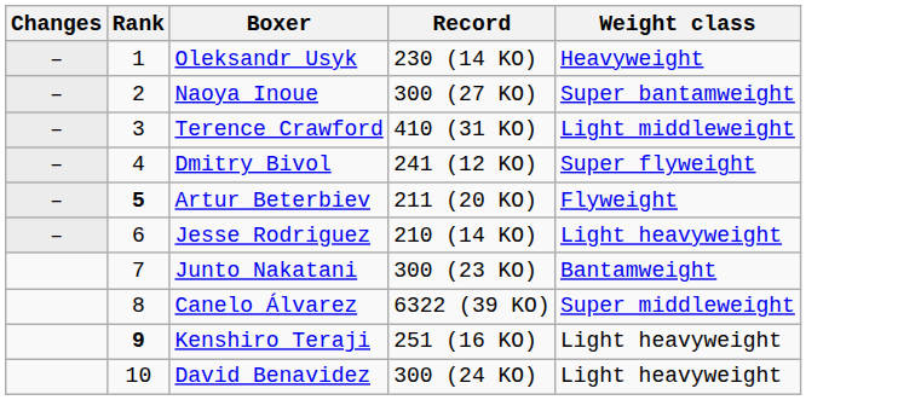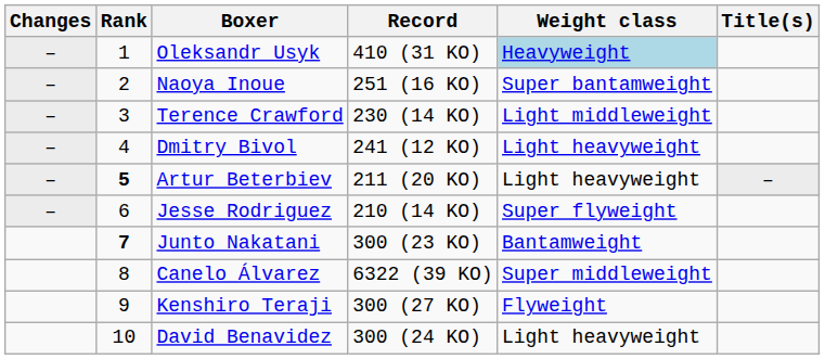+ column: Title(s) | –
Oleksandr Usyk | Record: 230 (14 KO) -> 410 (31 KO)
Oleksandr Usyk | Weight class: no background -> lightblue background
Naoya Inoue | Record: 300 (27 KO) -> 251 (16 KO)
Terence Crawford | Record: 410 (31 KO) -> 230 (14 KO)
Dmitry Bivol | Weight class: Super flyweight -> Light heavyweight
Artur Beterbiev | Weight class: Flyweight -> Light heavyweight
Jesse Rodriguez | Weight class: Light heavyweight -> Super flyweight
Junto Nakatani | Rank: normal -> bold
Kenshiro Teraji | Rank: bold -> normal
Kenshiro Teraji | Record: 251 (16 KO) -> 300 (27 KO)
Kenshiro Teraji | Weight class: Light heavyweight -> Flyweight
